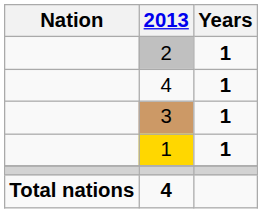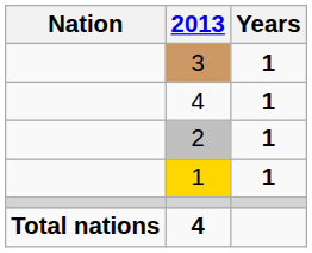rows swapped: 2 <-> 3
